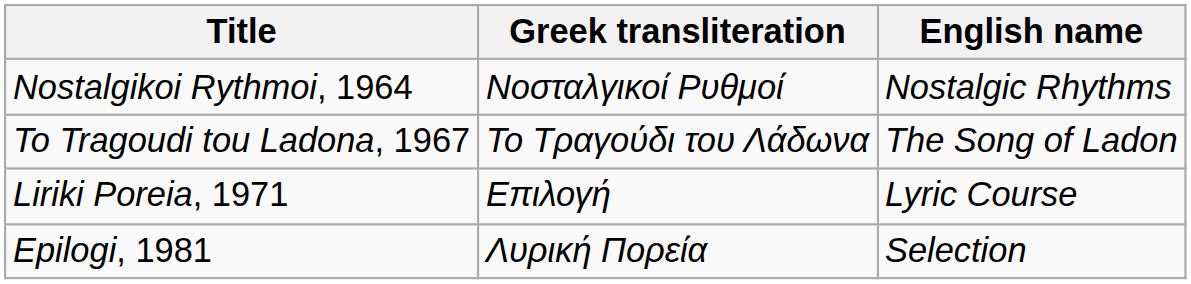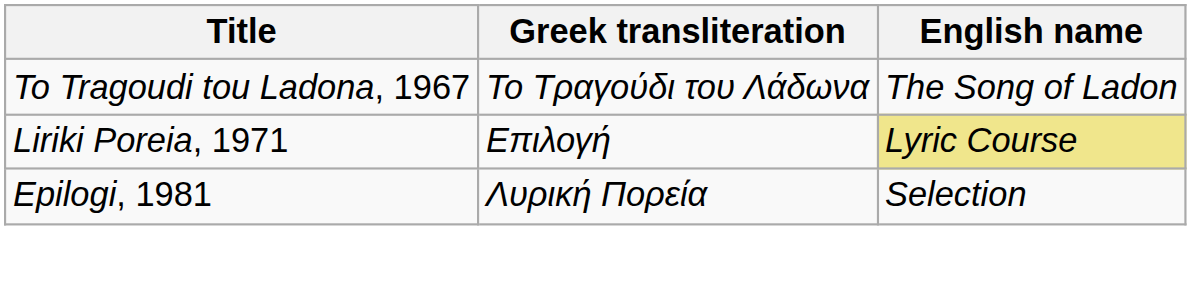- row: Nostalgikoi Rythmoi, 1964 | Νοσταλγικοί Ρυθμοί | Nostalgic Rhythms
Liriki Poreia, 1971 | English name: no background -> khaki background
